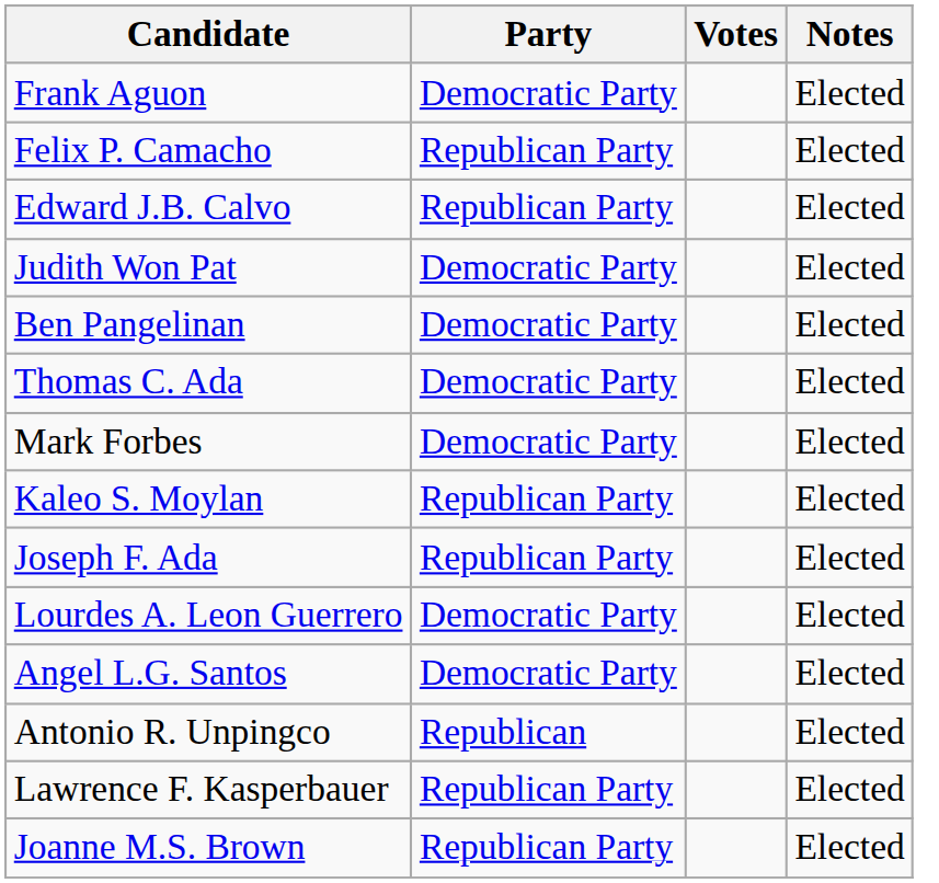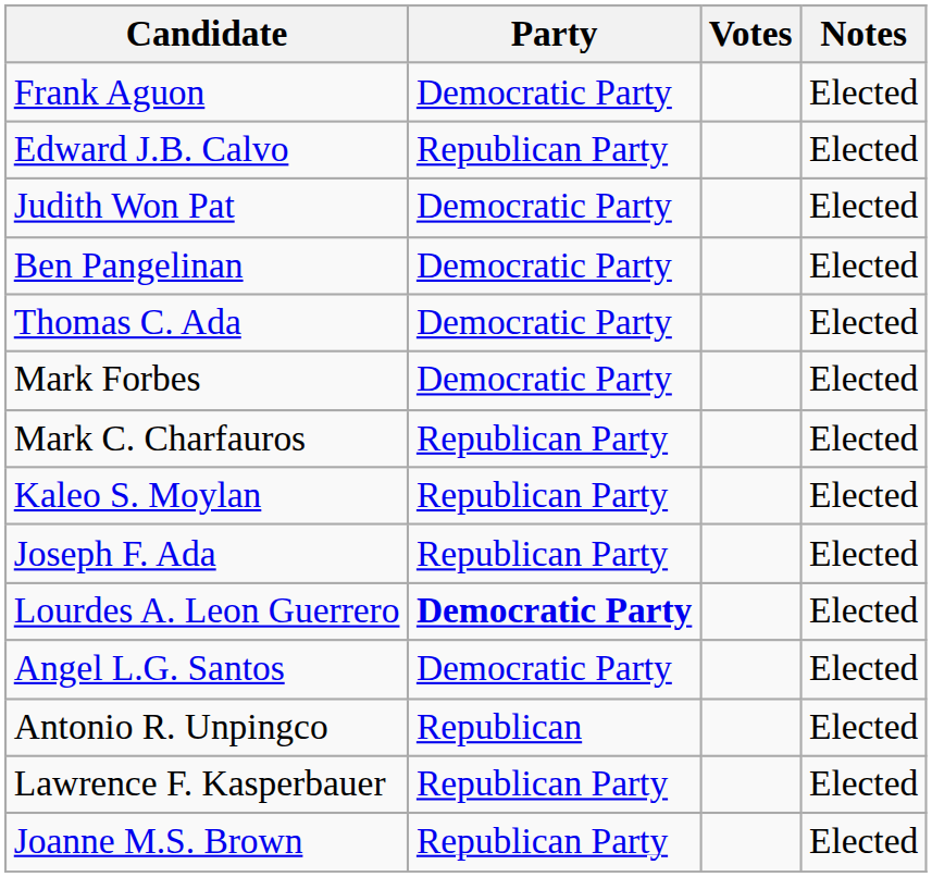- row: Felix P. Camacho | Republican Party | Elected
+ row: Mark C. Charfauros | Republican Party | Elected
Lourdes A. Leon Guerrero | Party: normal -> bold
